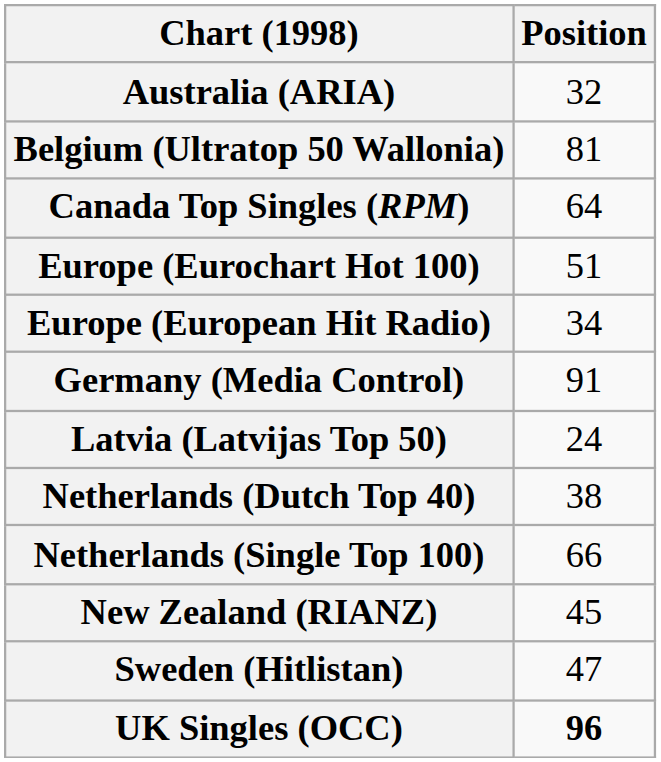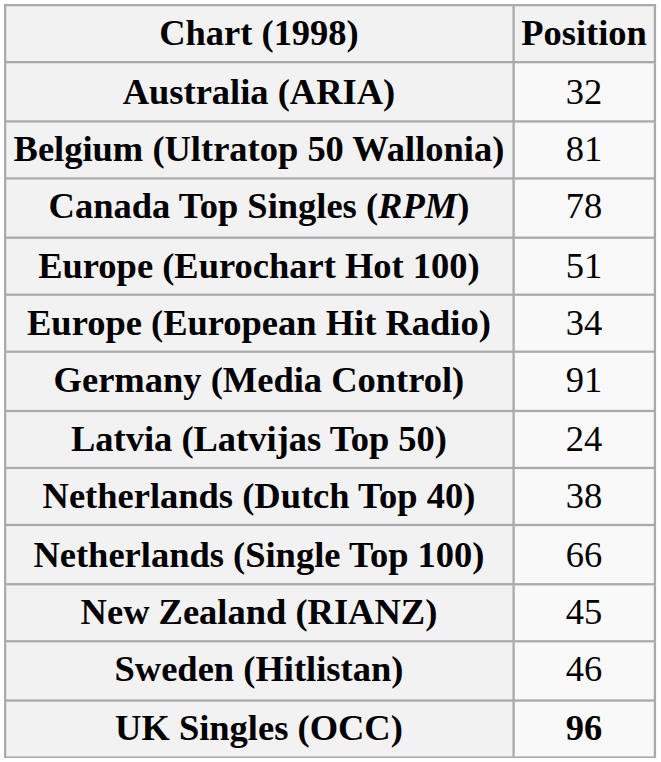Canada Top Singles (RPM) | Position: 64 -> 78
Sweden (Hitlistan) | Position: 47 -> 46
